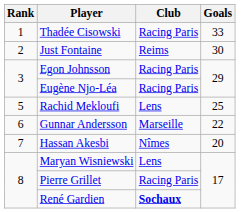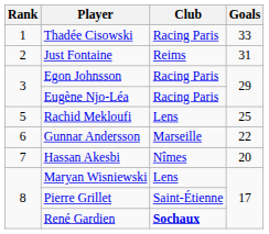Just Fontaine | Goals: 30 -> 31
Pierre Grillet | Club: Racing Paris -> Saint-Étienne
